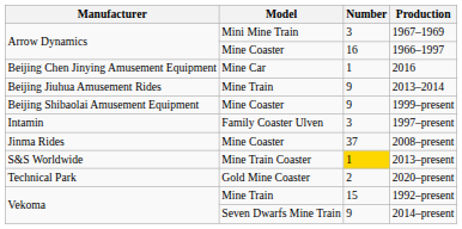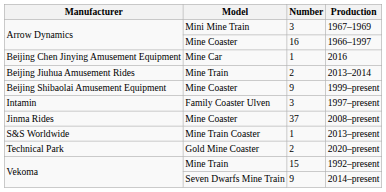2013–2014 | Number: 9 -> 2
2013–present | Number: gold background -> no background
